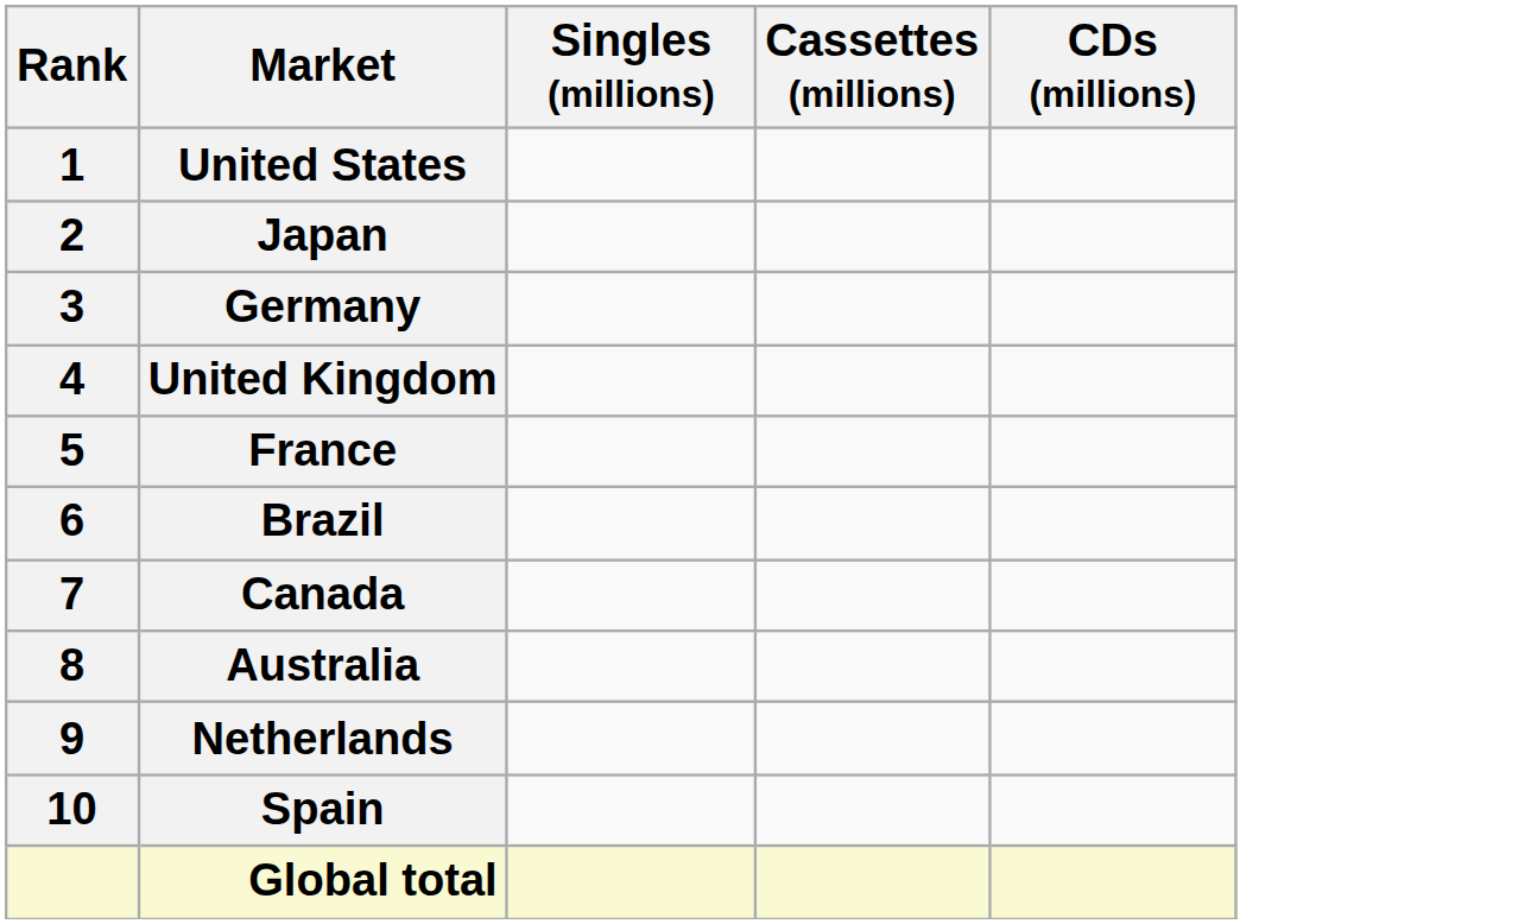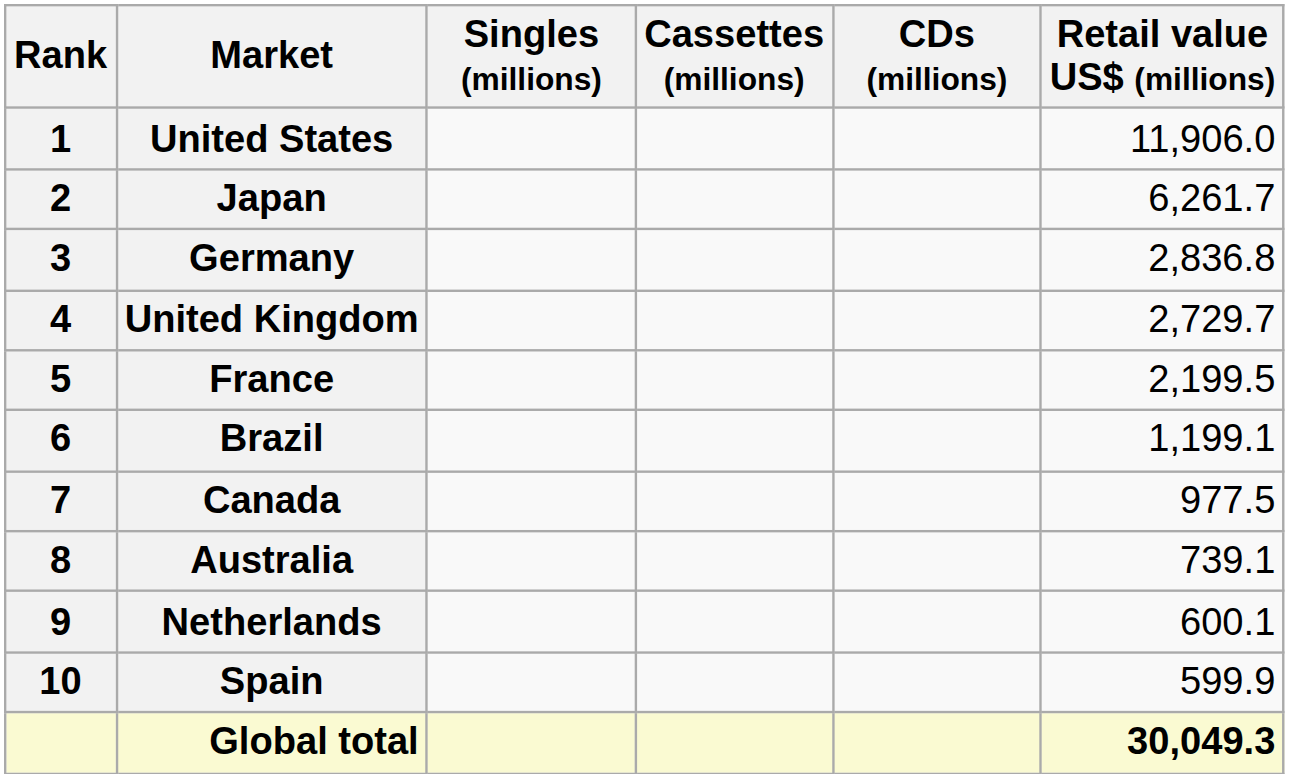+ column: Retail value US$ (millions) | 11,906.0 | 6,261.7 | 2,836.8 | 2,729.7 | 2,199.5 | 1,199.1 | 977.5 | 739.1 | 600.1 | 599.9 | 30,049.3
